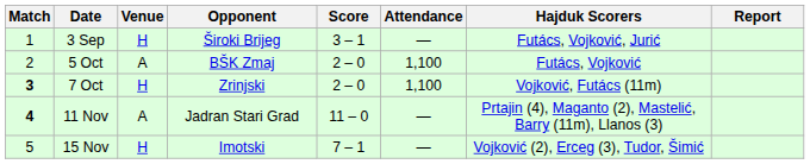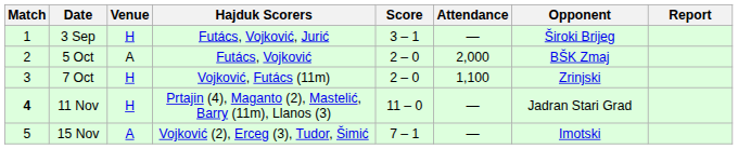columns swapped: Opponent <-> Hajduk Scorers
5 Oct | Attendance: 1,100 -> 2,000
7 Oct | Match: bold -> normal
11 Nov | Venue: A -> H
15 Nov | Venue: H -> A
